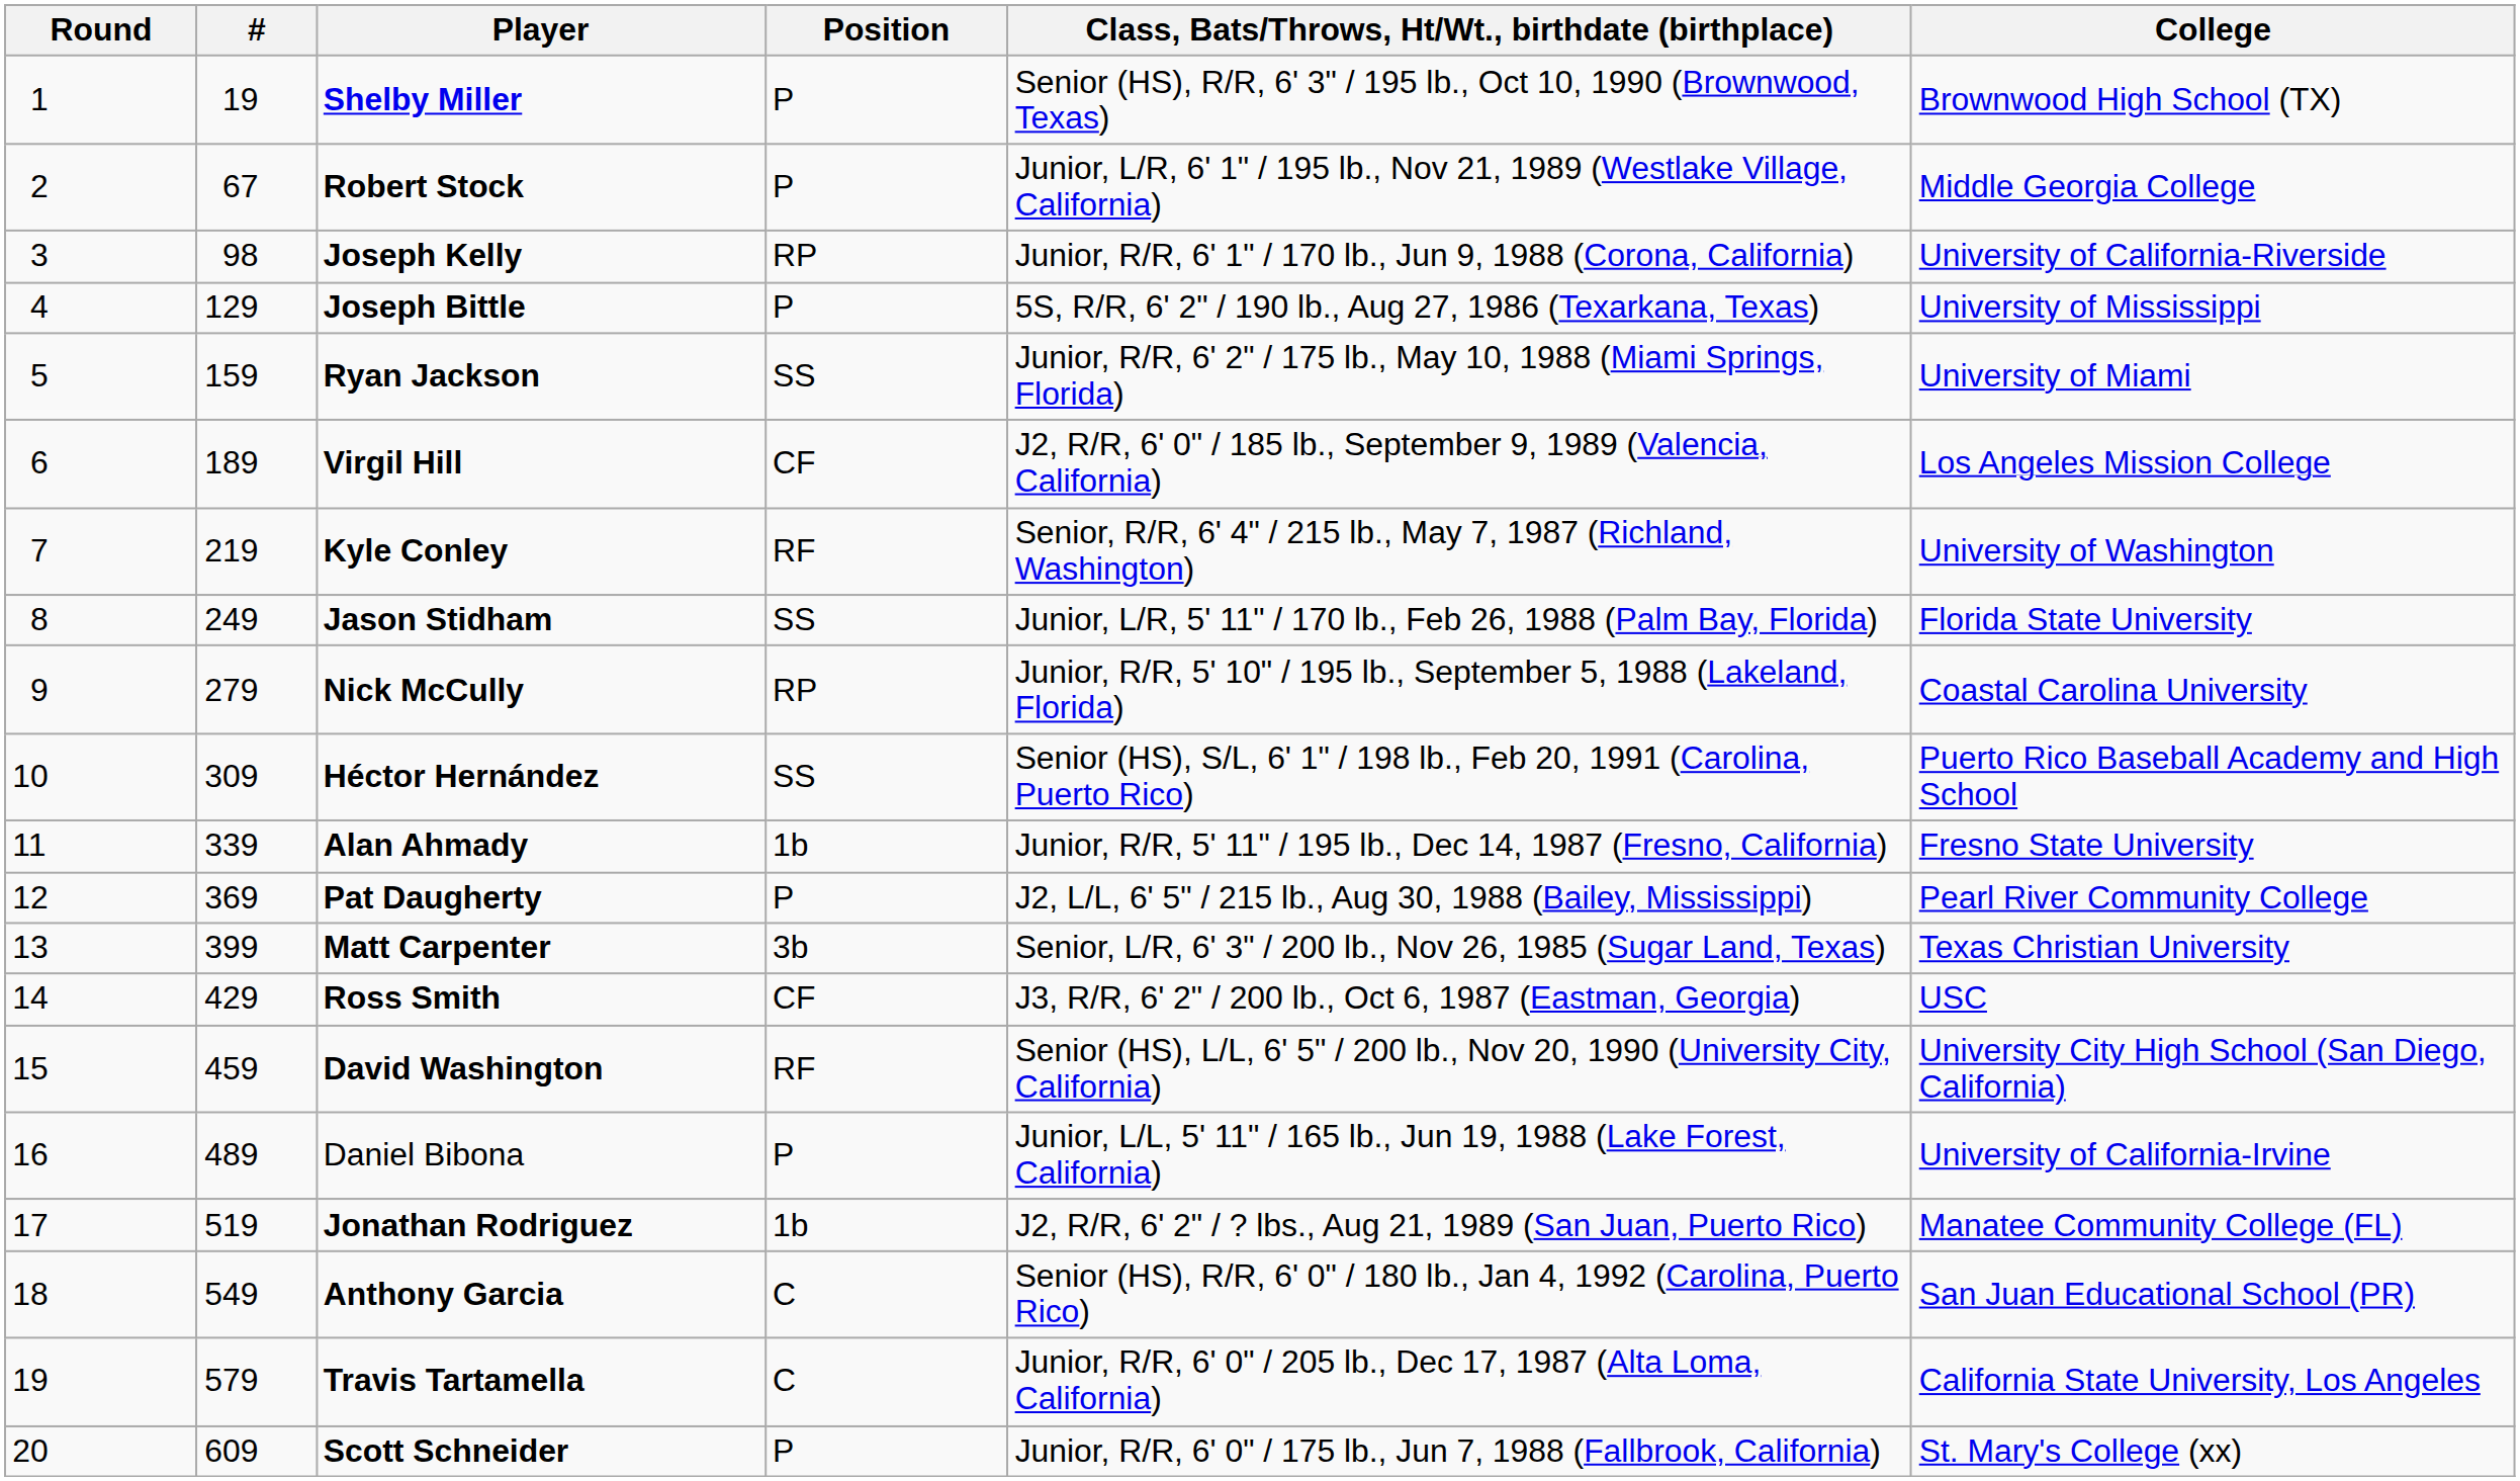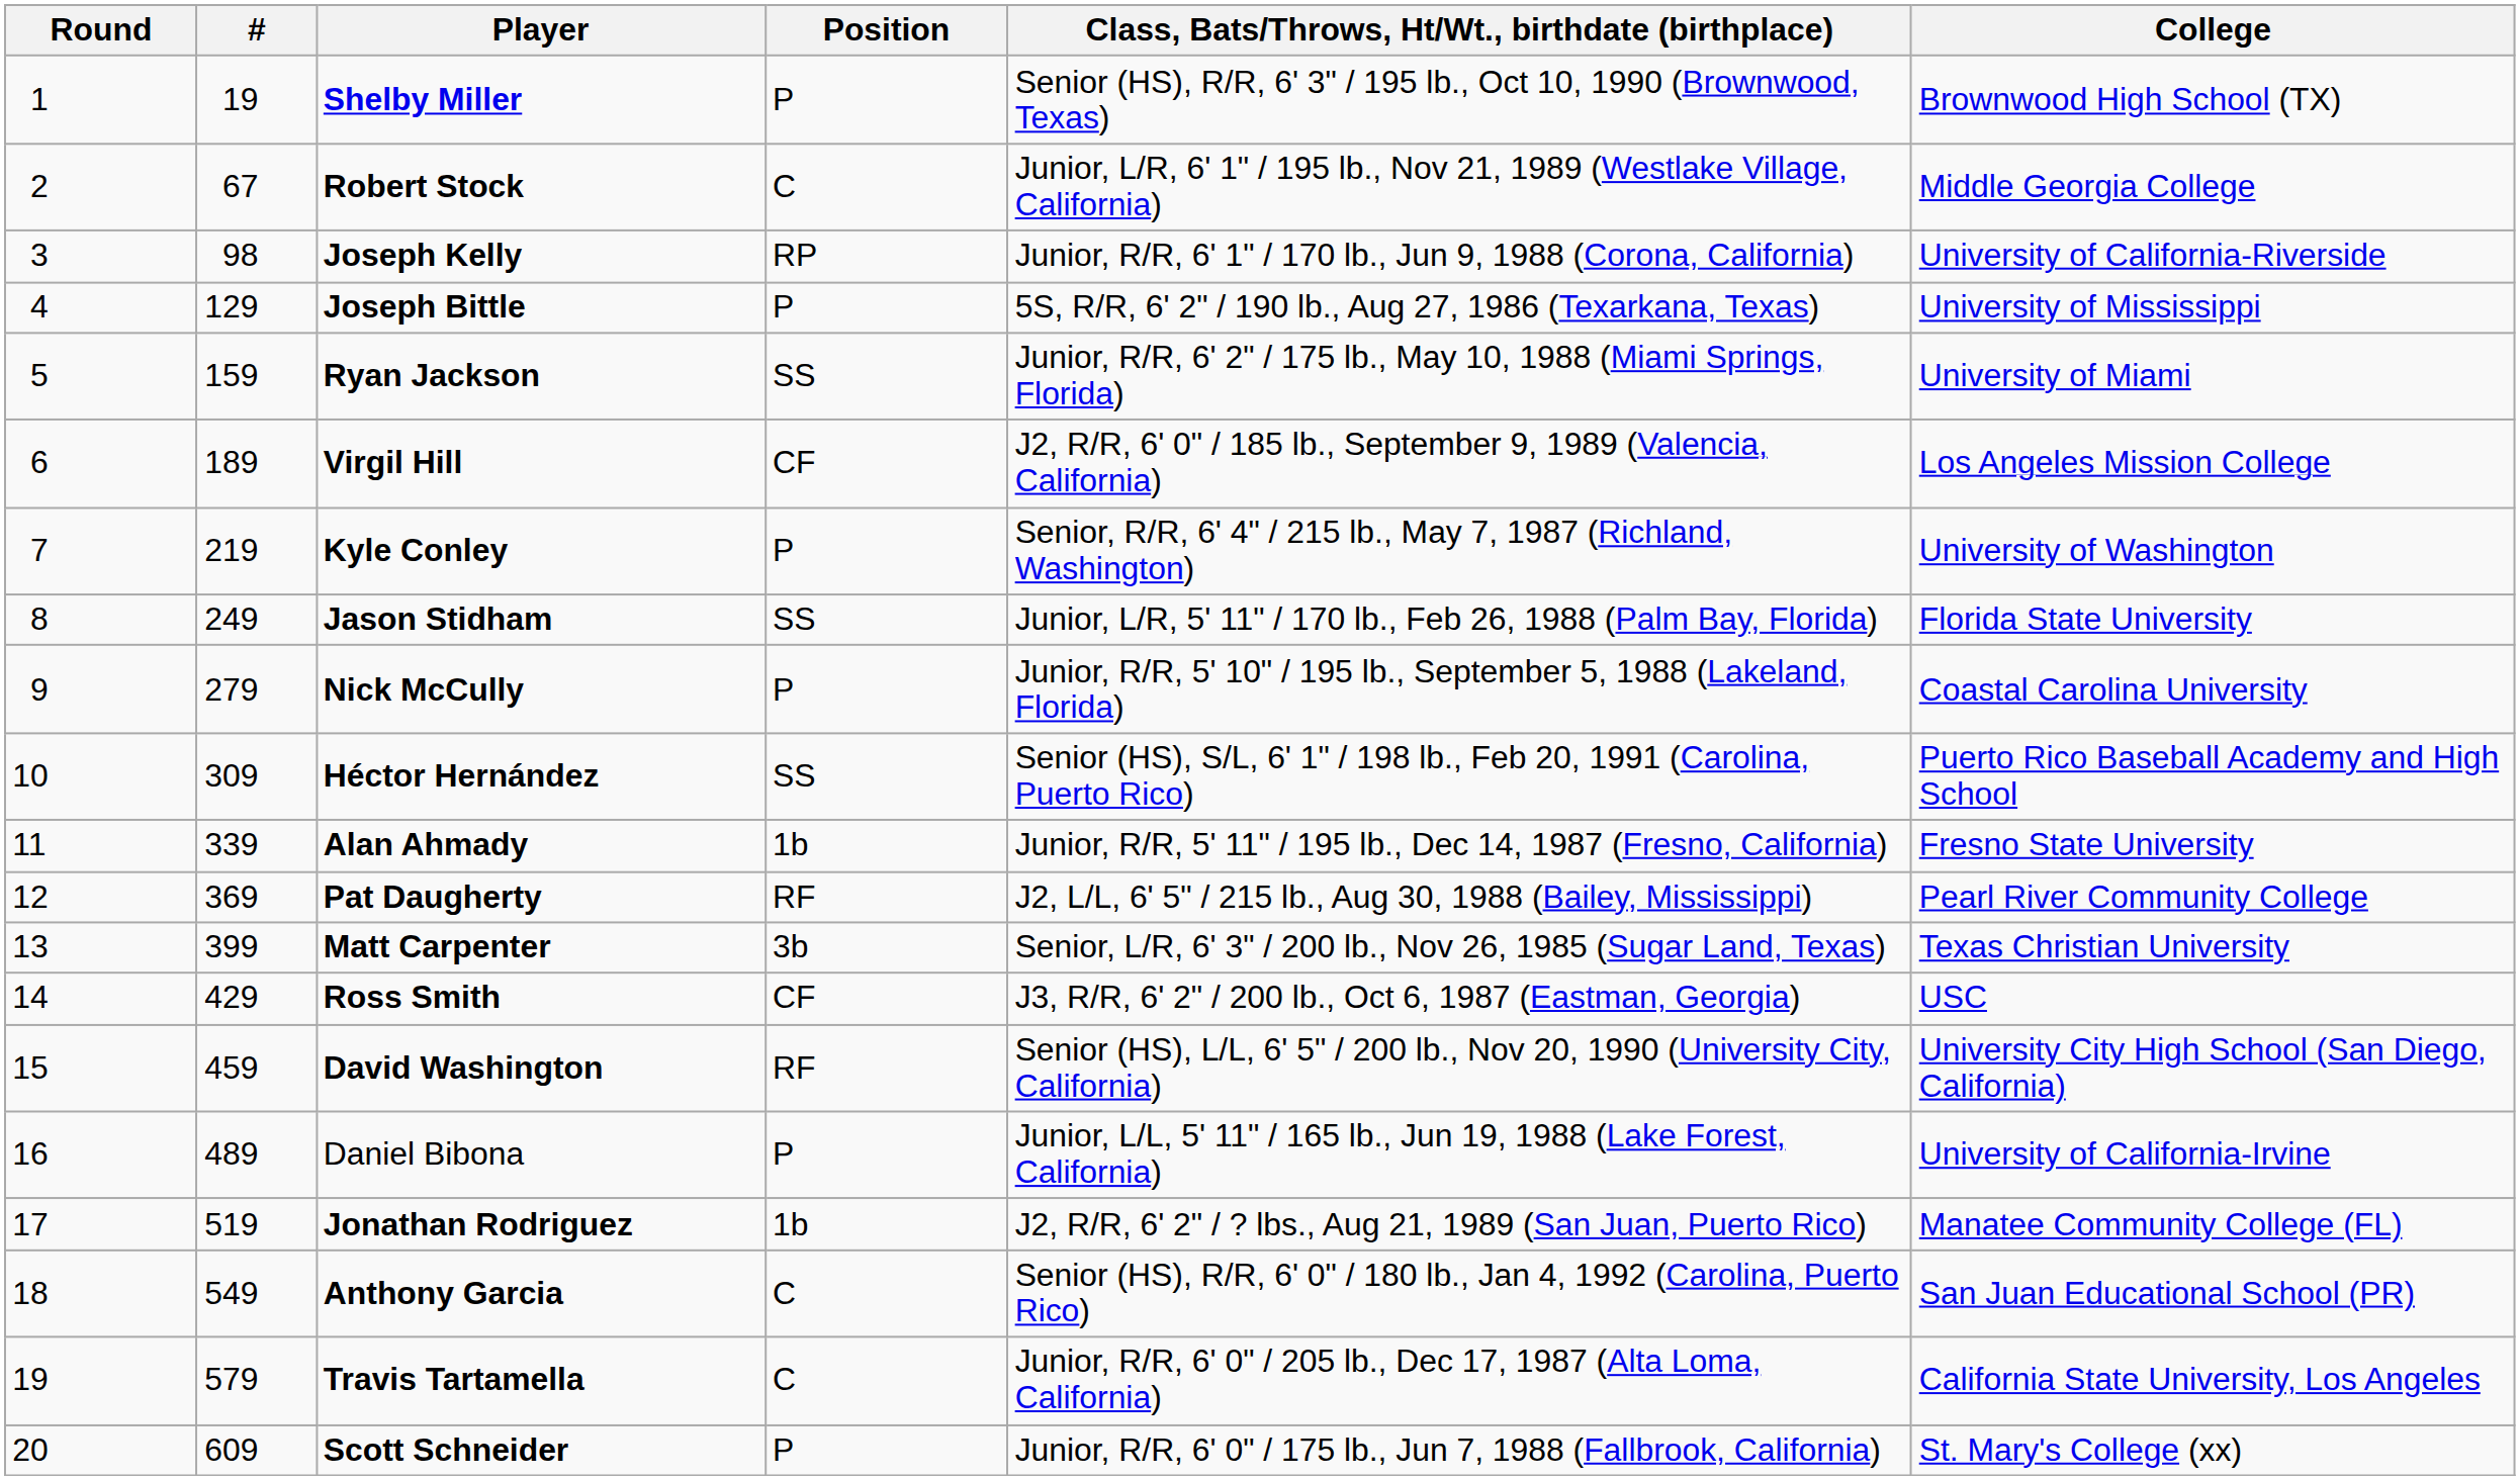Robert Stock | Position: P -> C
Kyle Conley | Position: RF -> P
Nick McCully | Position: RP -> P
Pat Daugherty | Position: P -> RF
